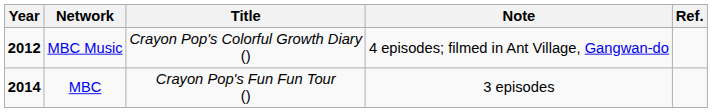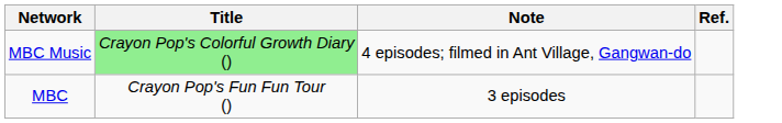- column: Year | 2012 | 2014
MBC Music | Title: no background -> lightgreen background
